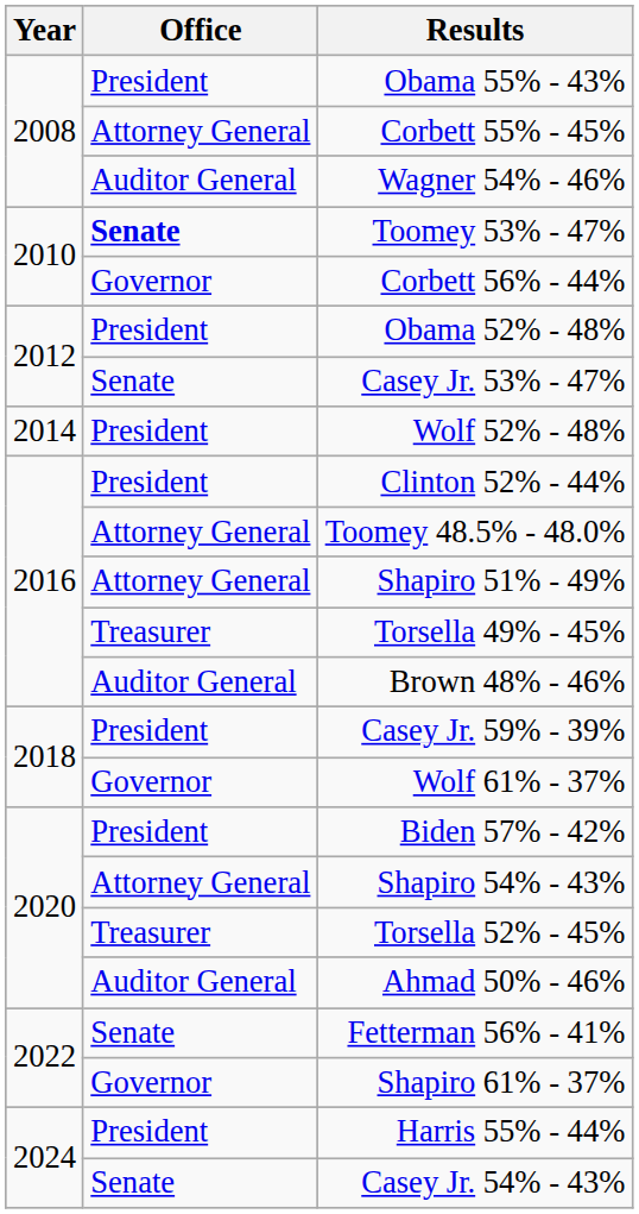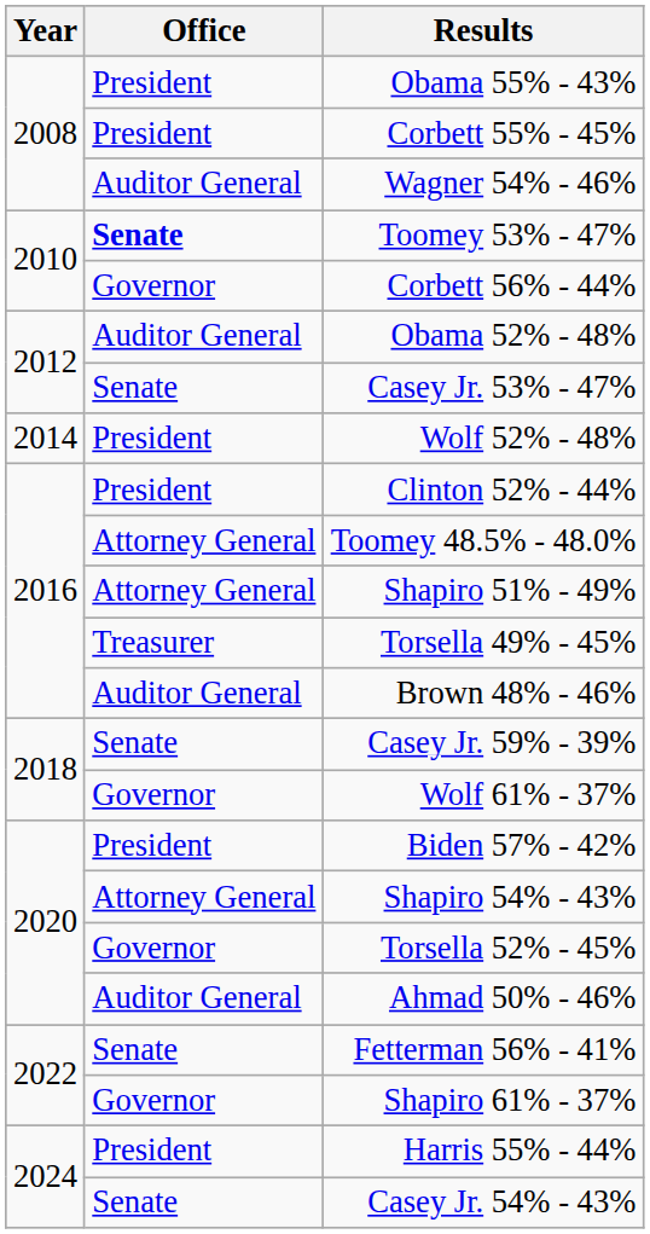Corbett 55% - 45% | Office: Attorney General -> President
Obama 52% - 48% | Office: President -> Auditor General
Casey Jr. 59% - 39% | Office: President -> Senate
Torsella 52% - 45% | Office: Treasurer -> Governor
